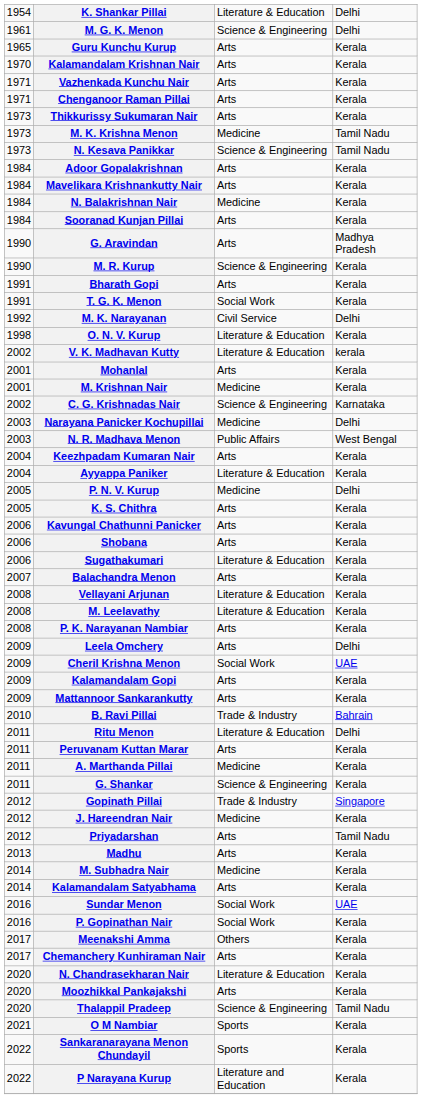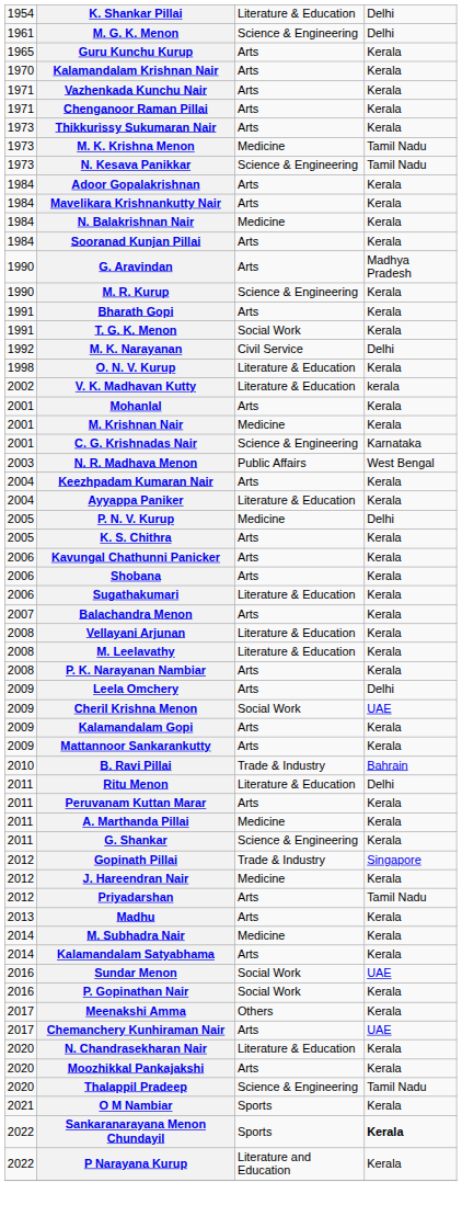C. G. Krishnadas Nair | column 1: 2002 -> 2001
- row: 2003 | Narayana Panicker Kochupillai | Medicine | Delhi
Chemanchery Kunhiraman Nair | column 4: Kerala -> UAE
Sankaranarayana Menon Chundayil | column 4: normal -> bold
